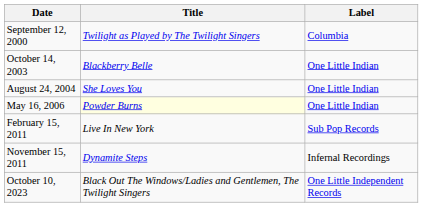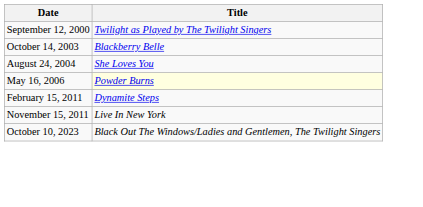- column: Label | Columbia | One Little Indian | One Little Indian | One Little Indian | Sub Pop Records | Infernal Recordings | One Little Independent Records
February 15, 2011 | Title: Live In New York -> Dynamite Steps
November 15, 2011 | Title: Dynamite Steps -> Live In New York
